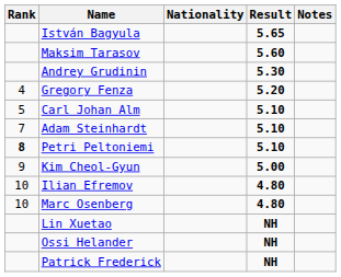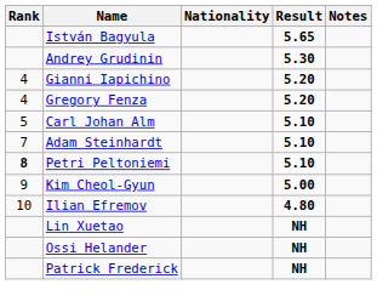- row: Maksim Tarasov | 5.60
+ row: 4 | Gianni Iapichino | 5.20
- row: 10 | Marc Osenberg | 4.80
